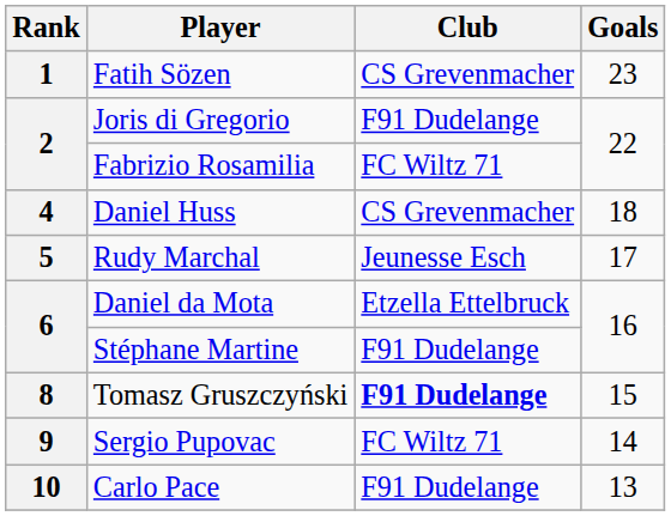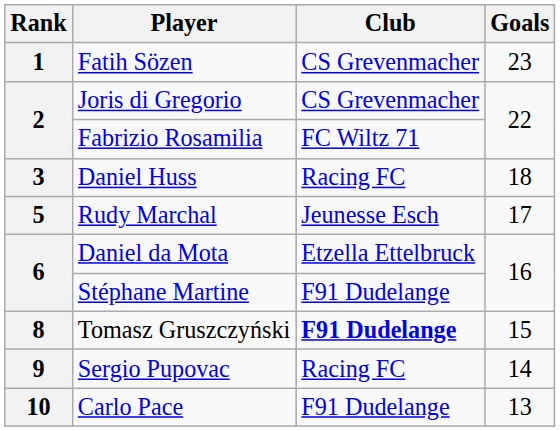Joris di Gregorio | Club: F91 Dudelange -> CS Grevenmacher
Daniel Huss | Rank: 4 -> 3
Daniel Huss | Club: CS Grevenmacher -> Racing FC
Sergio Pupovac | Club: FC Wiltz 71 -> Racing FC
